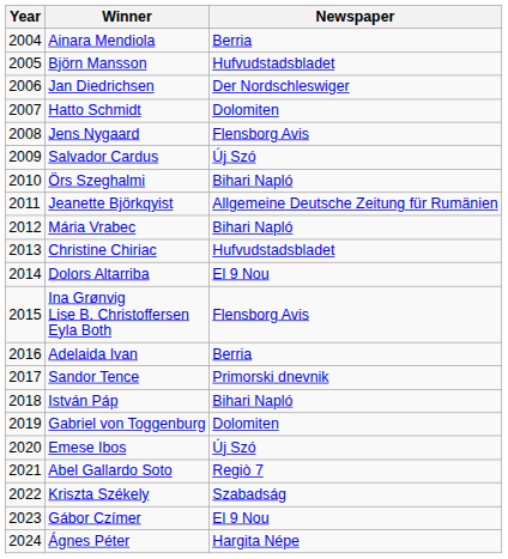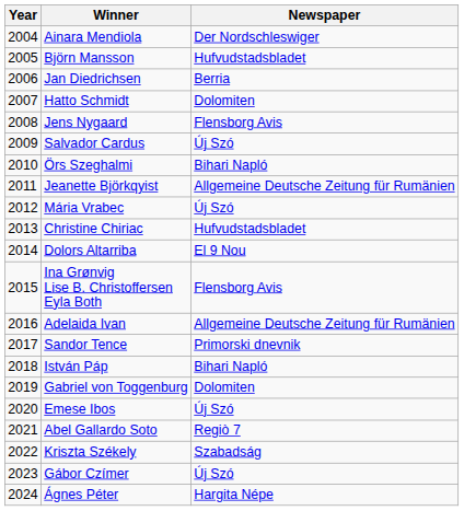Ainara Mendiola | Newspaper: Berria -> Der Nordschleswiger
Jan Diedrichsen | Newspaper: Der Nordschleswiger -> Berria
Mária Vrabec | Newspaper: Bihari Napló -> Új Szó
Adelaida Ivan | Newspaper: Berria -> Allgemeine Deutsche Zeitung für Rumänien
Gábor Czímer | Newspaper: El 9 Nou -> Új Szó
